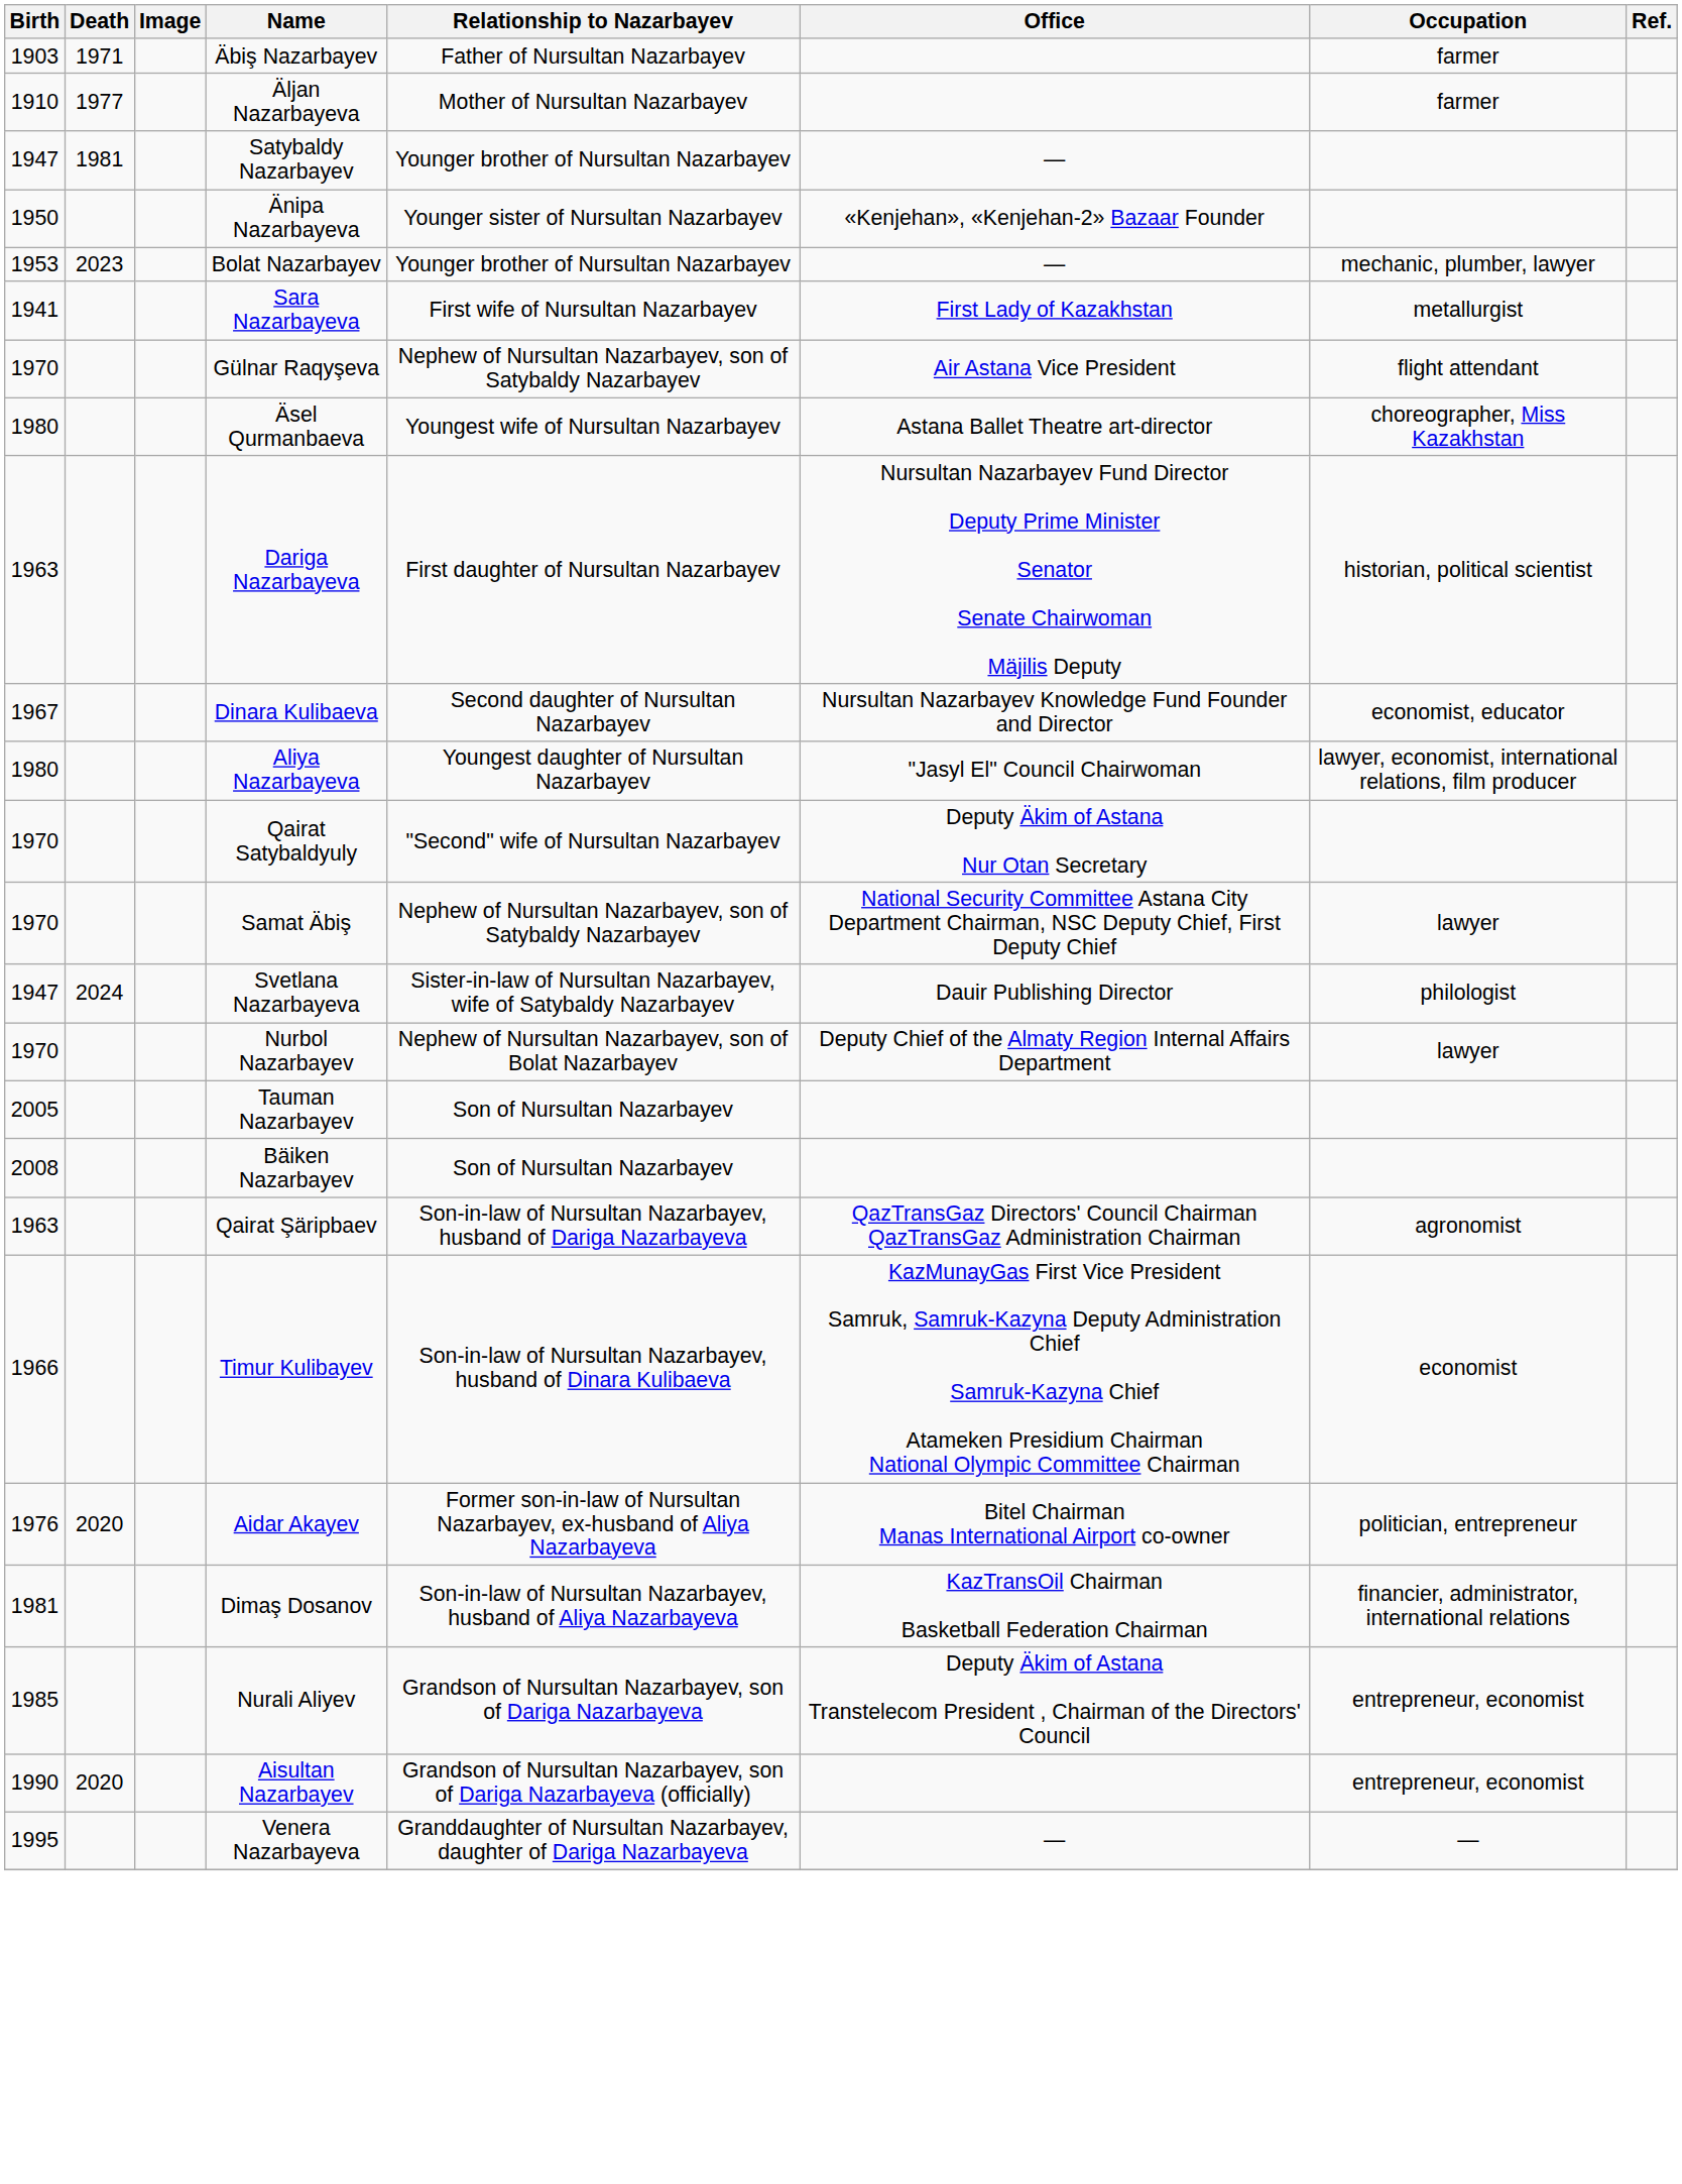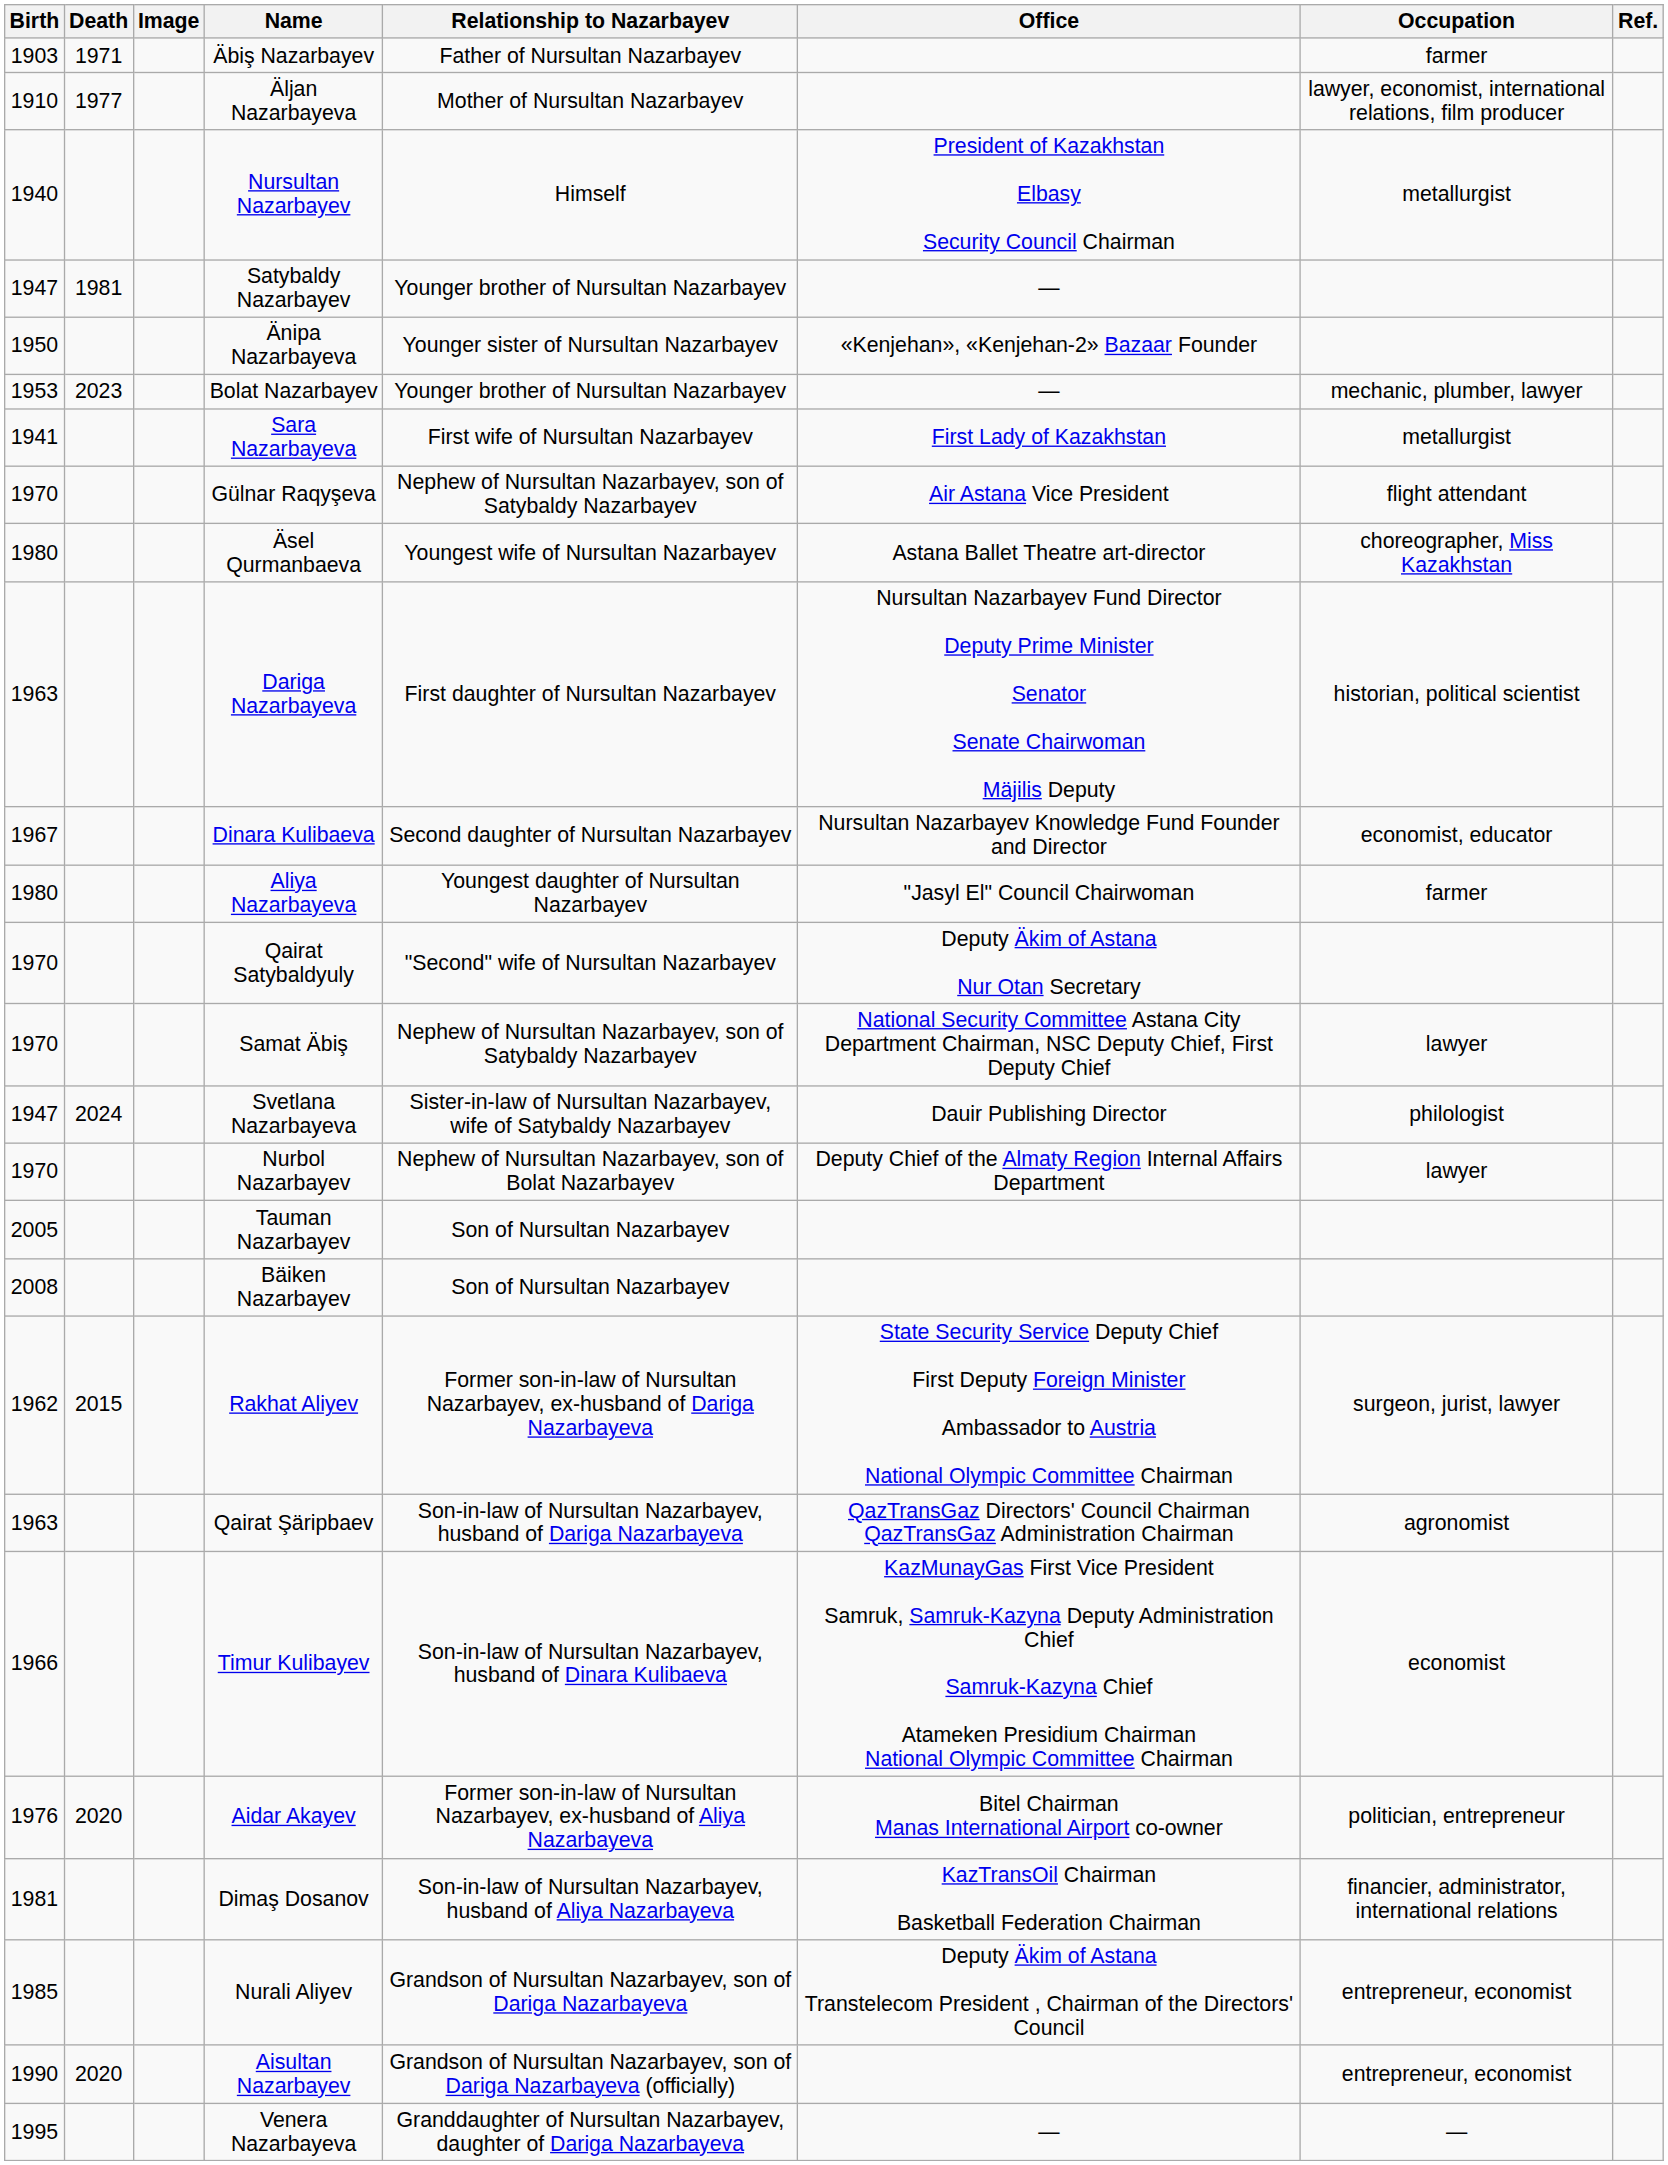Äljan Nazarbayeva | Occupation: farmer -> lawyer, economist, international relations, film producer
+ row: 1940 | Nursultan Nazarbayev | Himself | President of Kazakhstan Elbasy Security Council Chairman | metallurgist
Aliya Nazarbayeva | Occupation: lawyer, economist, international relations, film producer -> farmer
+ row: 1962 | 2015 | Rakhat Aliyev | Former son-in-law of Nursultan Nazarbayev, ex-husband of Dariga Nazarbayeva | State Security Service Deputy Chief First Deputy Foreign Minister Ambassador to Austria National Olympic Committee Chairman | surgeon, jurist, lawyer
